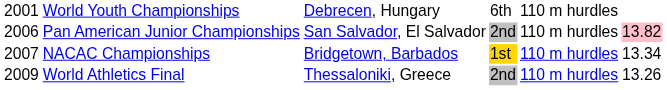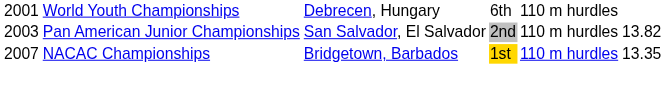Pan American Junior Championships | column 1: 2006 -> 2003
Pan American Junior Championships | column 6: pink background -> no background
NACAC Championships | column 6: 13.34 -> 13.35
- row: 2009 | World Athletics Final | Thessaloniki, Greece | 2nd | 110 m hurdles | 13.26
